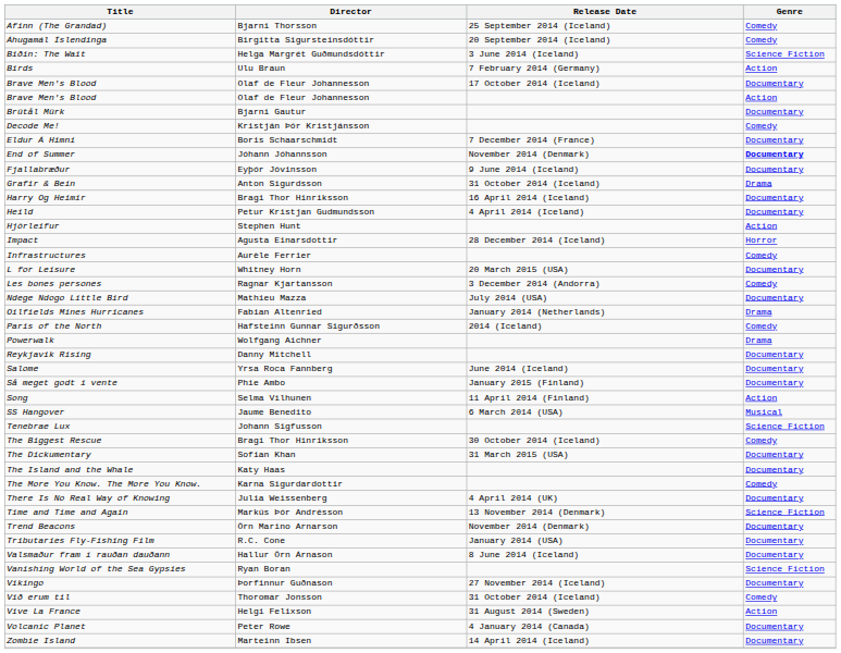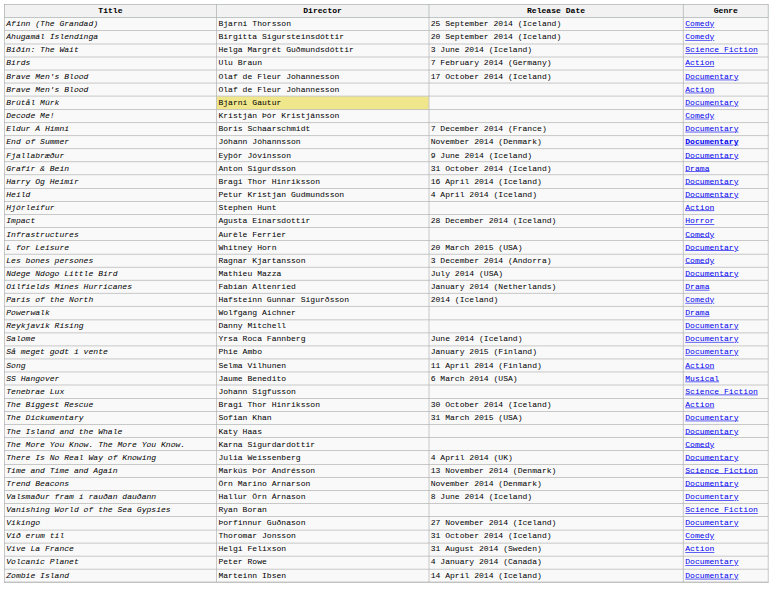Brütål Mürk | Director: no background -> khaki background
The Biggest Rescue | Genre: Comedy -> Action
- row: Tributaries Fly-Fishing Film | R.C. Cone | January 2014 (USA) | Documentary
